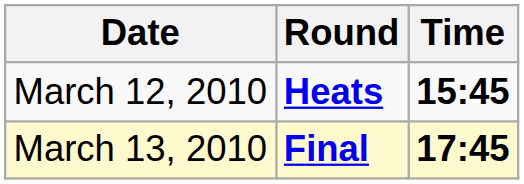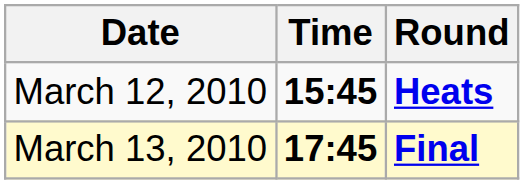columns swapped: Time <-> Round
